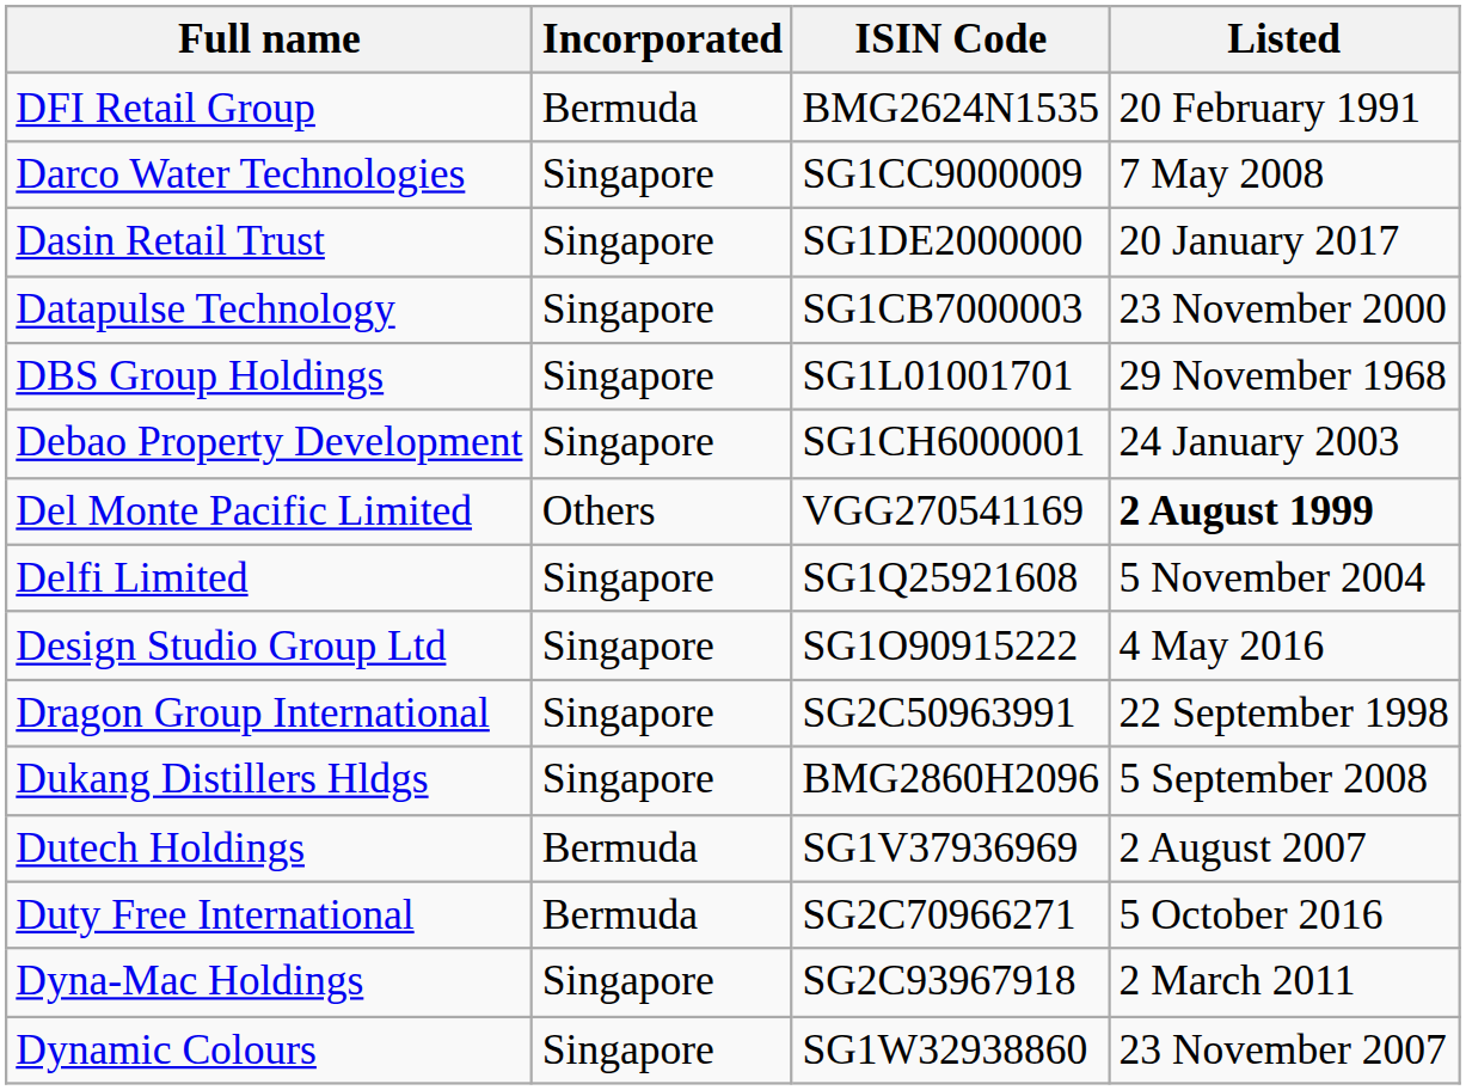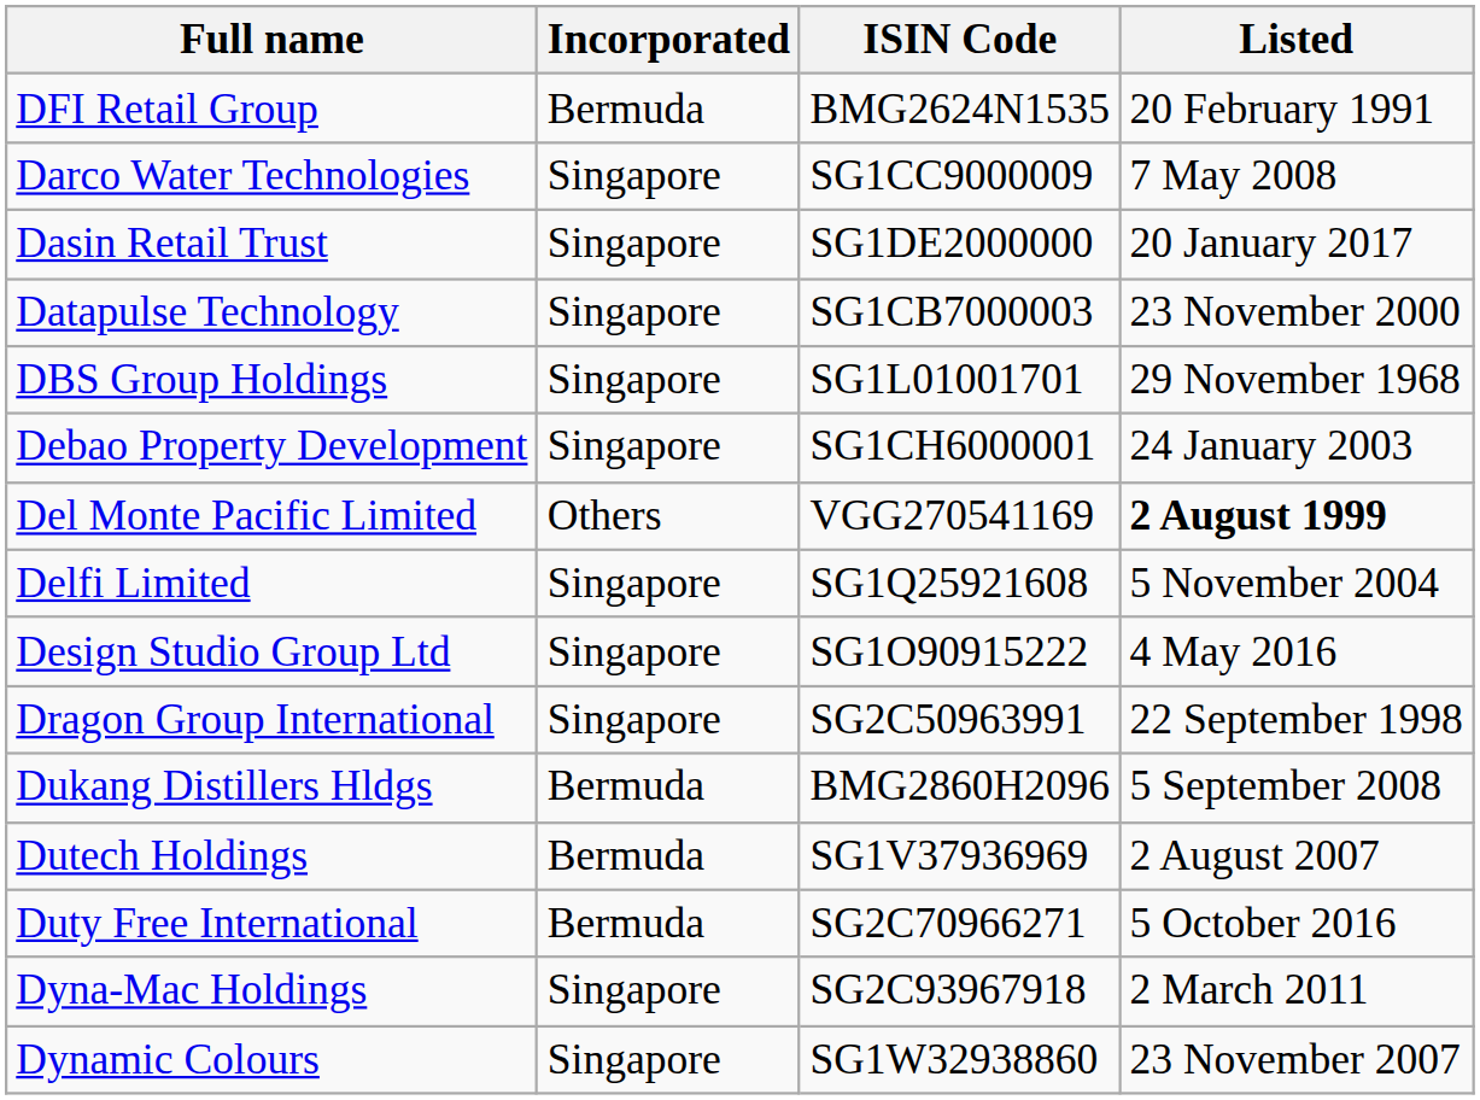Dukang Distillers Hldgs | Incorporated: Singapore -> Bermuda
